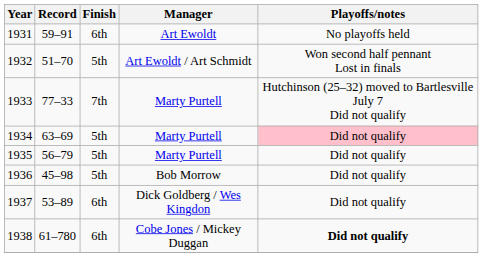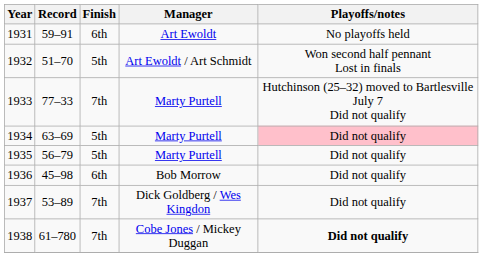1936 | Finish: 5th -> 6th
1937 | Finish: 6th -> 7th
1938 | Finish: 6th -> 7th
